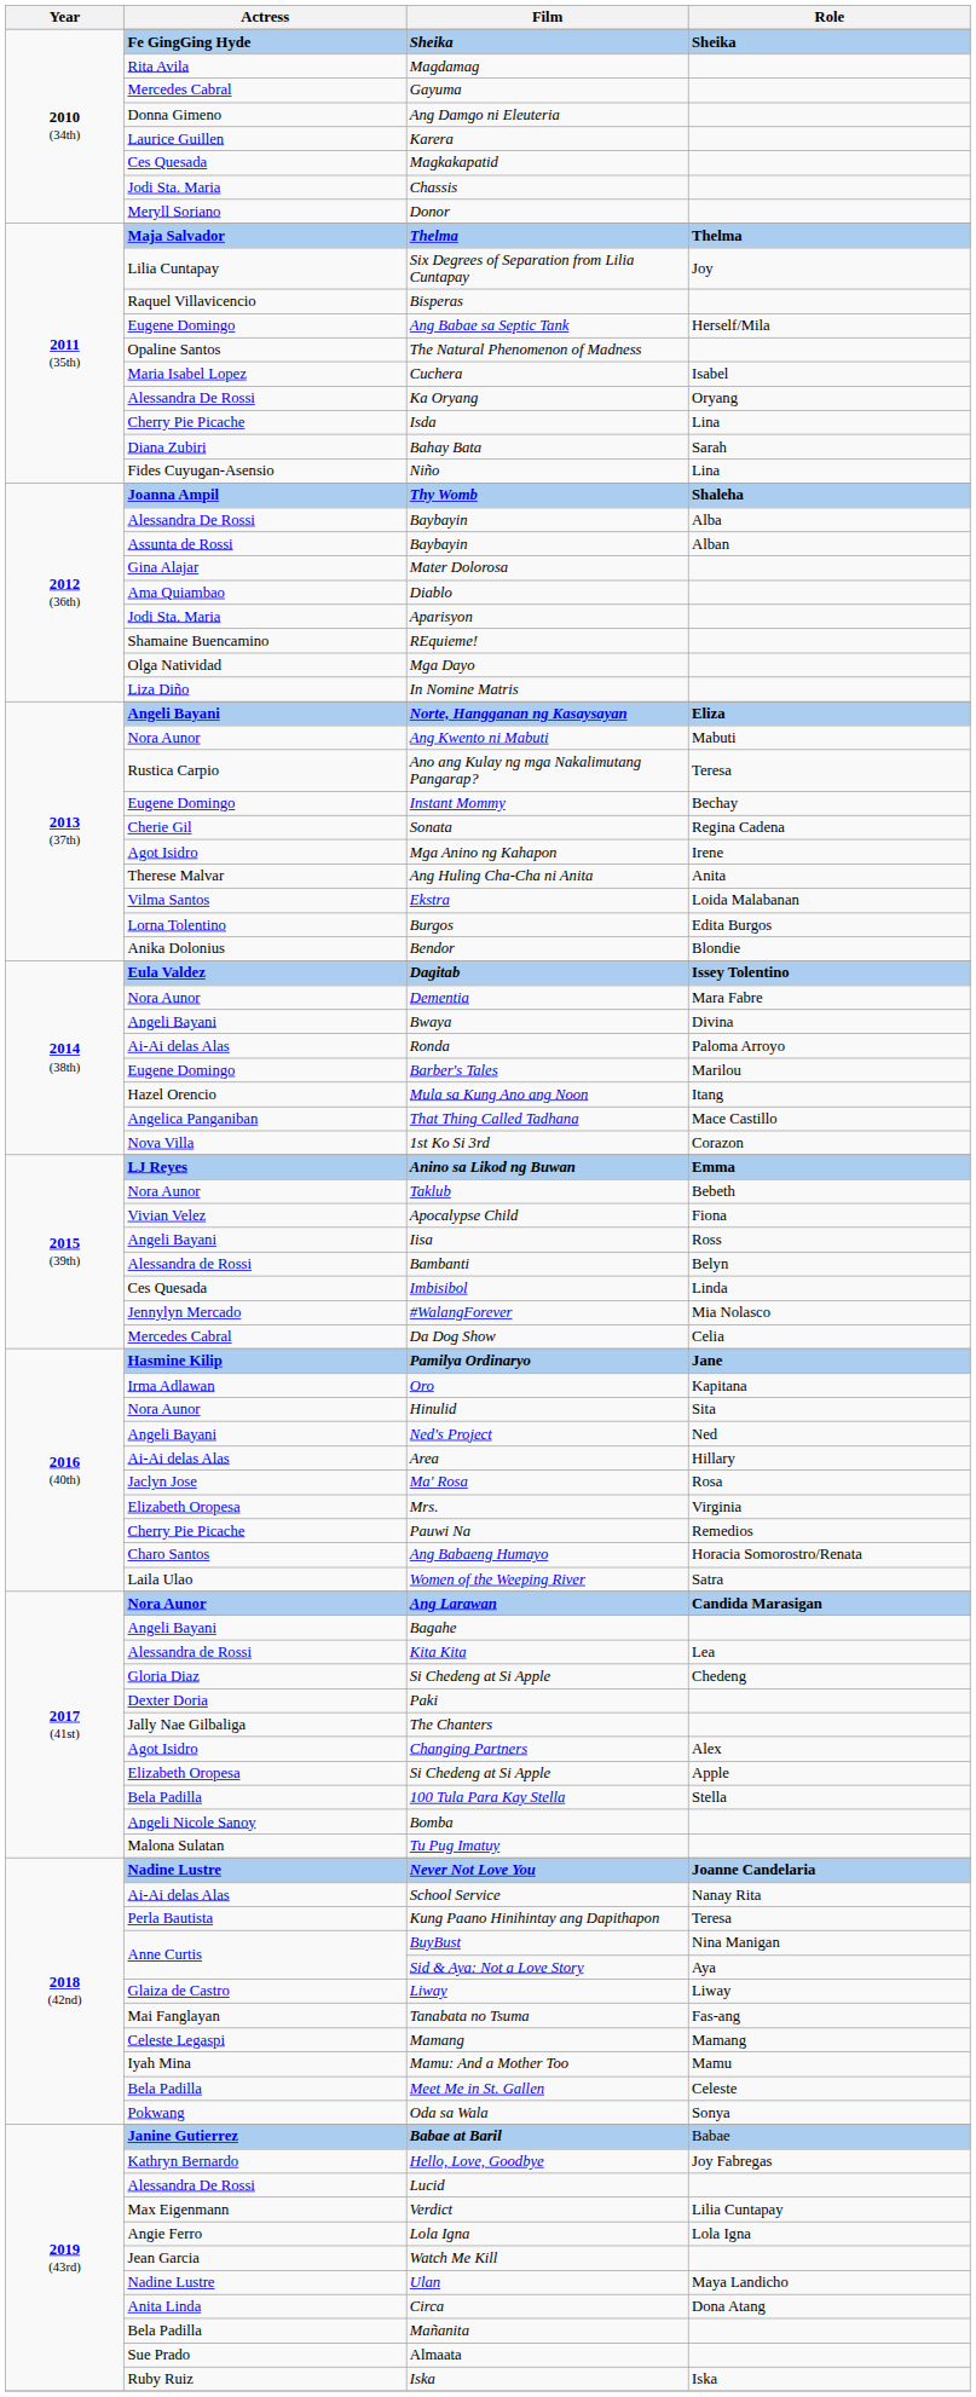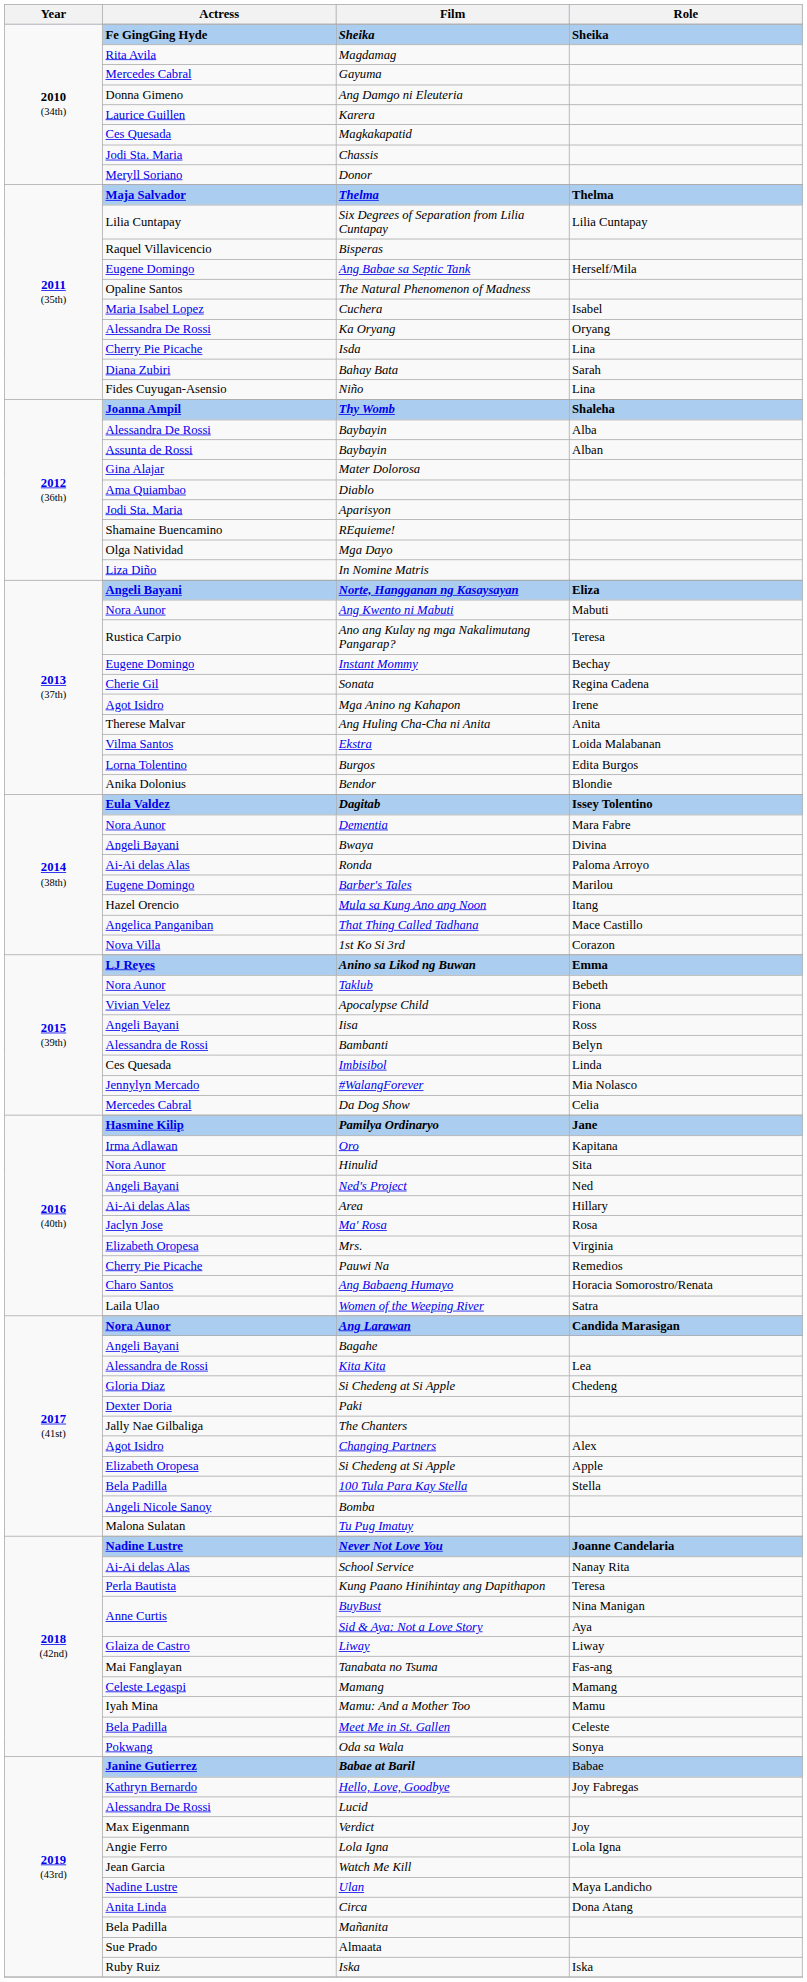Six Degrees of Separation from Lilia Cuntapay | Role: Joy -> Lilia Cuntapay
Verdict | Role: Lilia Cuntapay -> Joy
